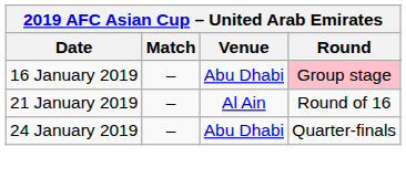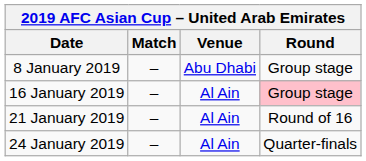+ row: 8 January 2019 | – | Abu Dhabi | Group stage
16 January 2019 | Venue: Abu Dhabi -> Al Ain
24 January 2019 | Venue: Abu Dhabi -> Al Ain
